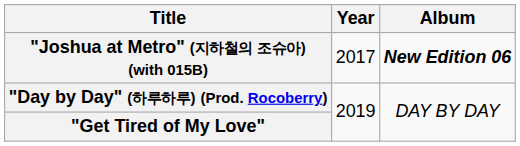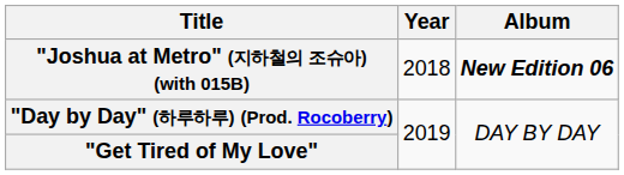"Joshua at Metro" (지하철의 조슈아) (with 015B) | Year: 2017 -> 2018
